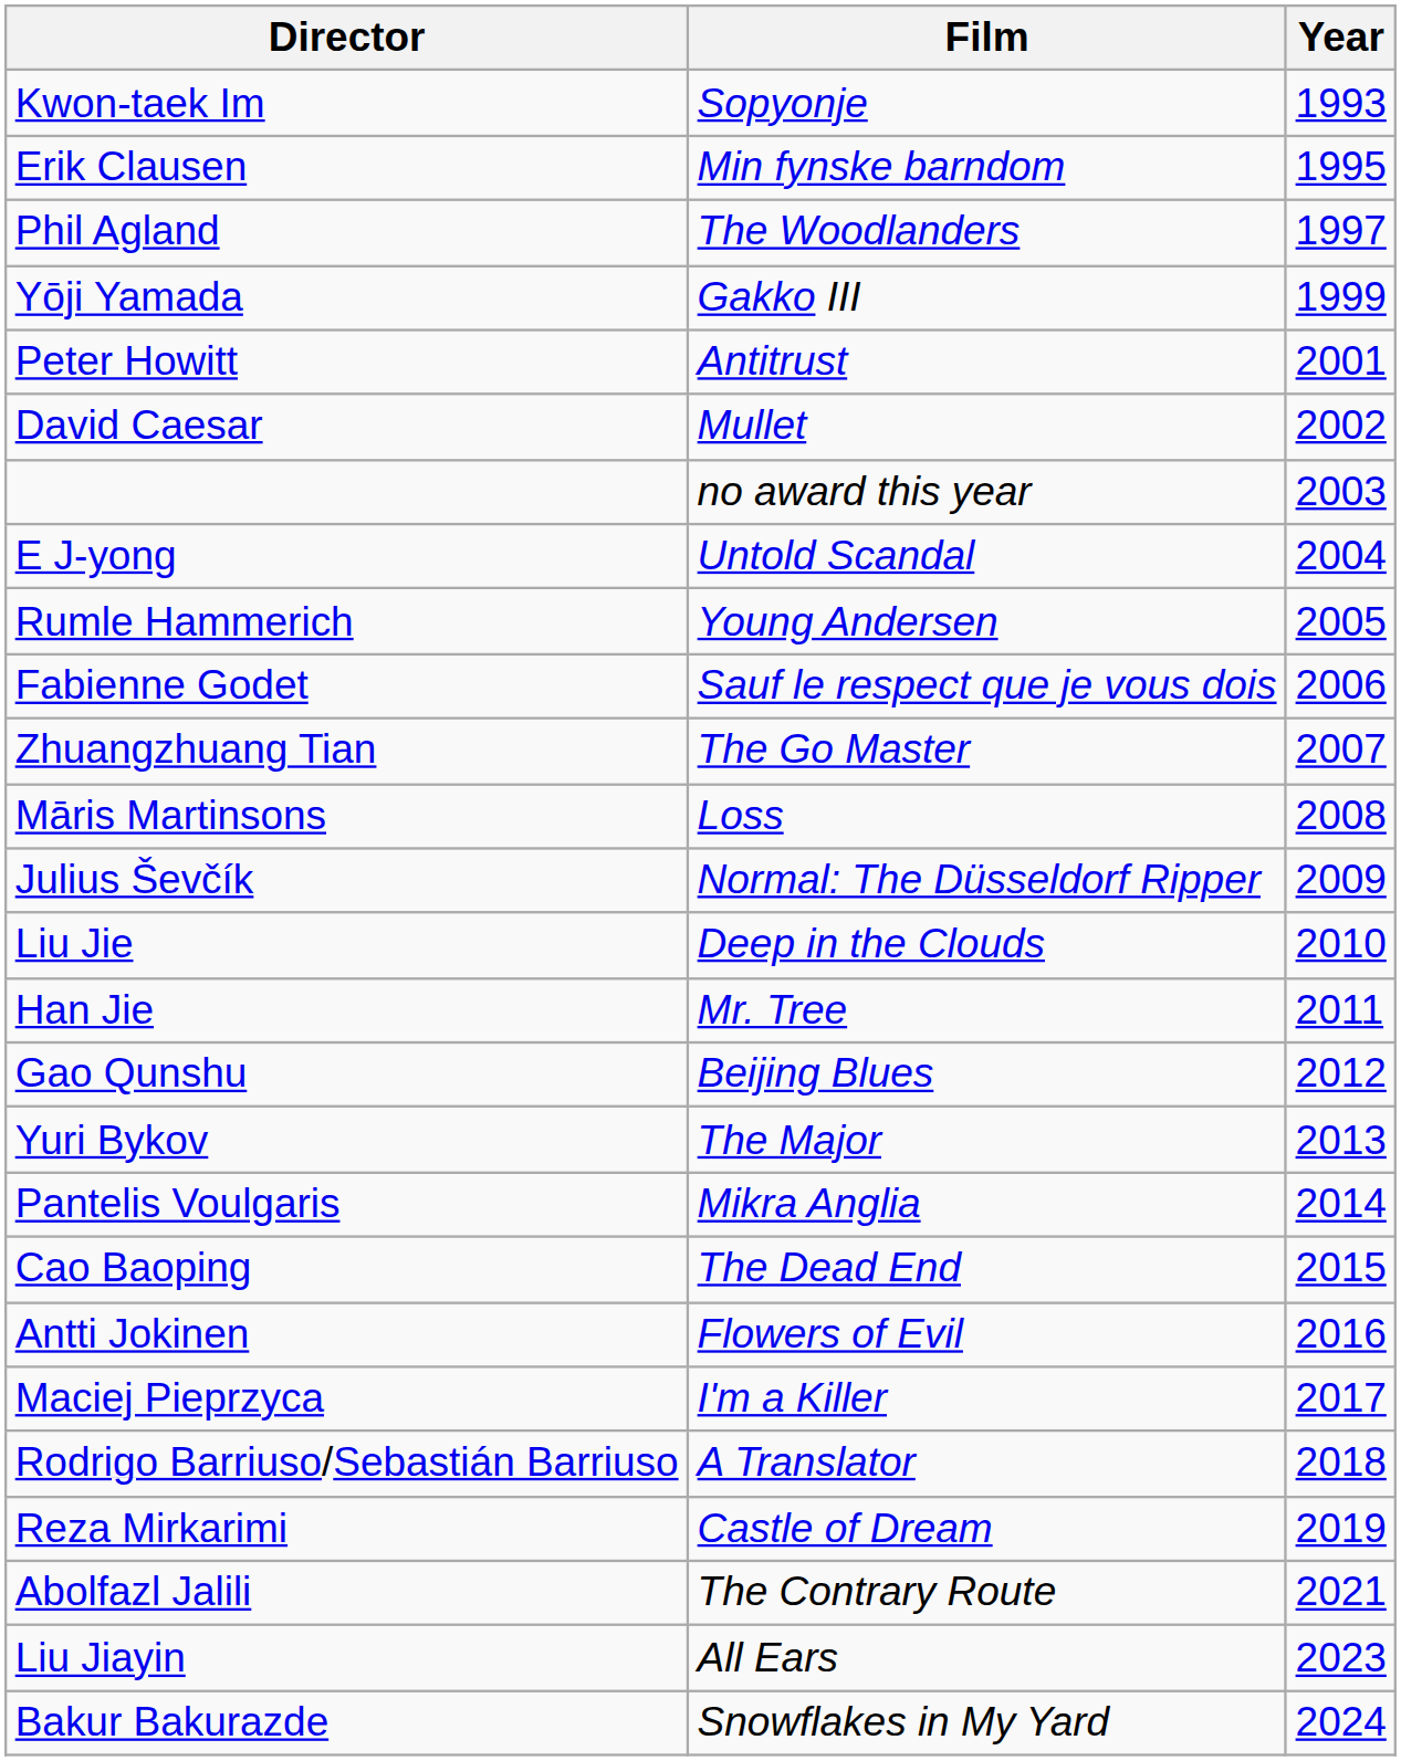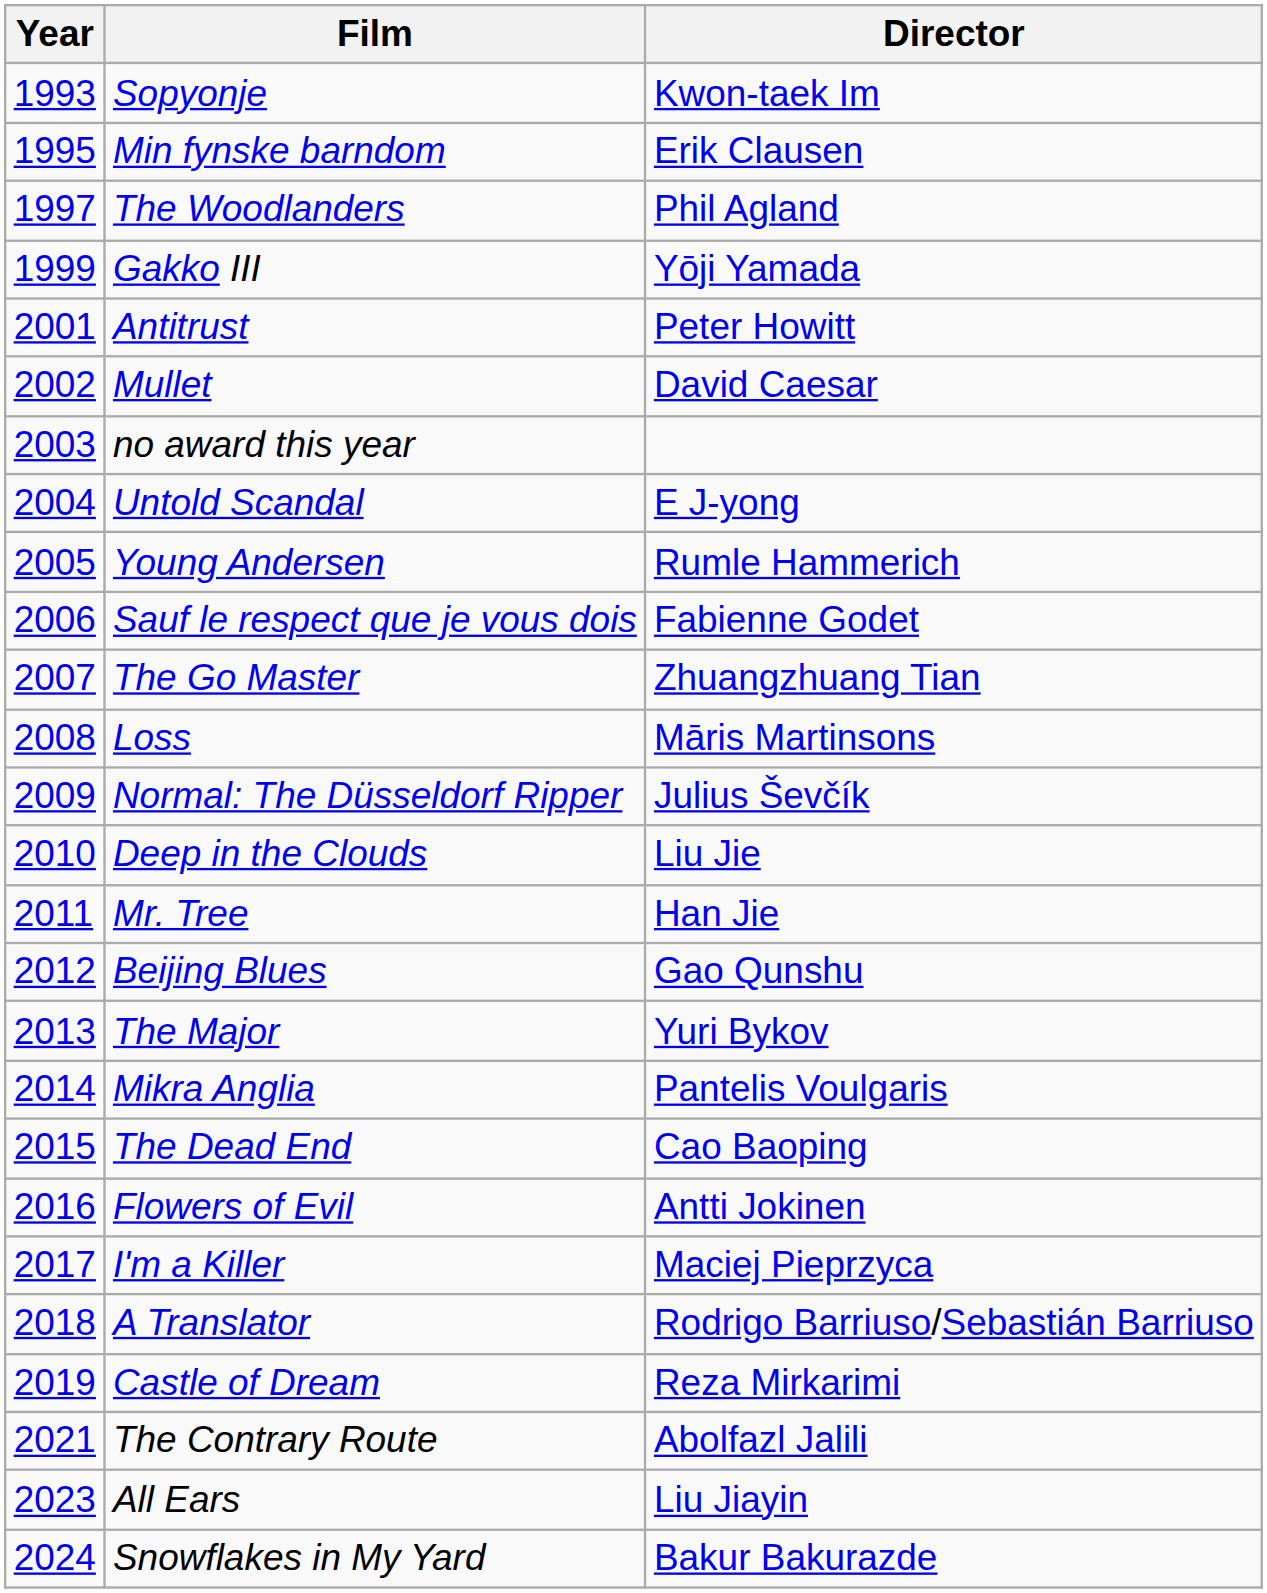columns swapped: Year <-> Director
